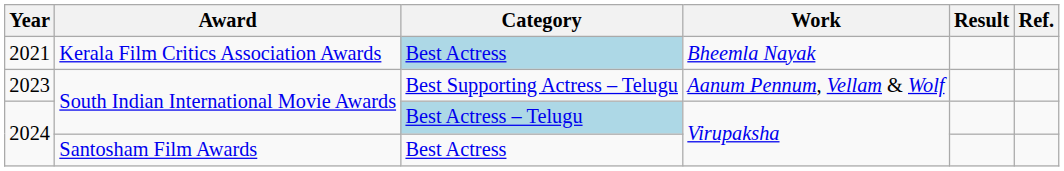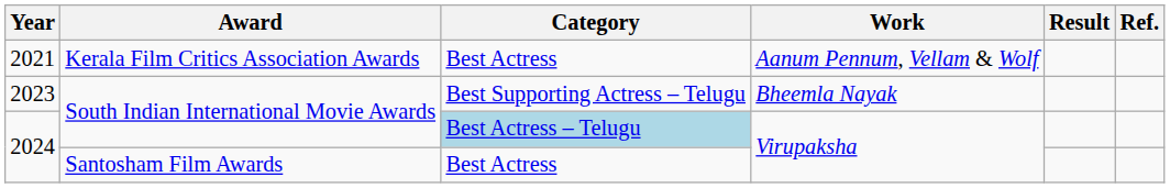2021 | Category: lightblue background -> no background
2021 | Work: Bheemla Nayak -> Aanum Pennum, Vellam & Wolf
2023 | Work: Aanum Pennum, Vellam & Wolf -> Bheemla Nayak
